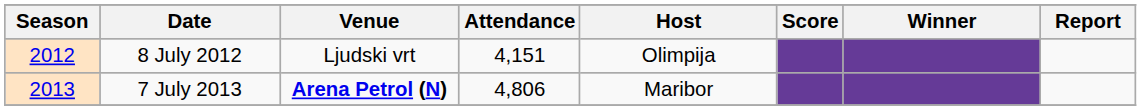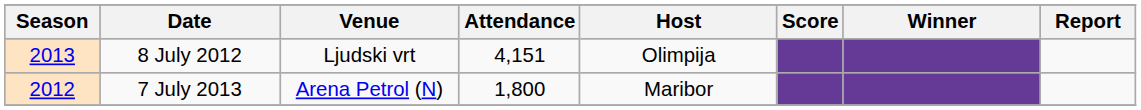8 July 2012 | Season: 2012 -> 2013
7 July 2013 | Season: 2013 -> 2012
7 July 2013 | Venue: bold -> normal
7 July 2013 | Attendance: 4,806 -> 1,800
